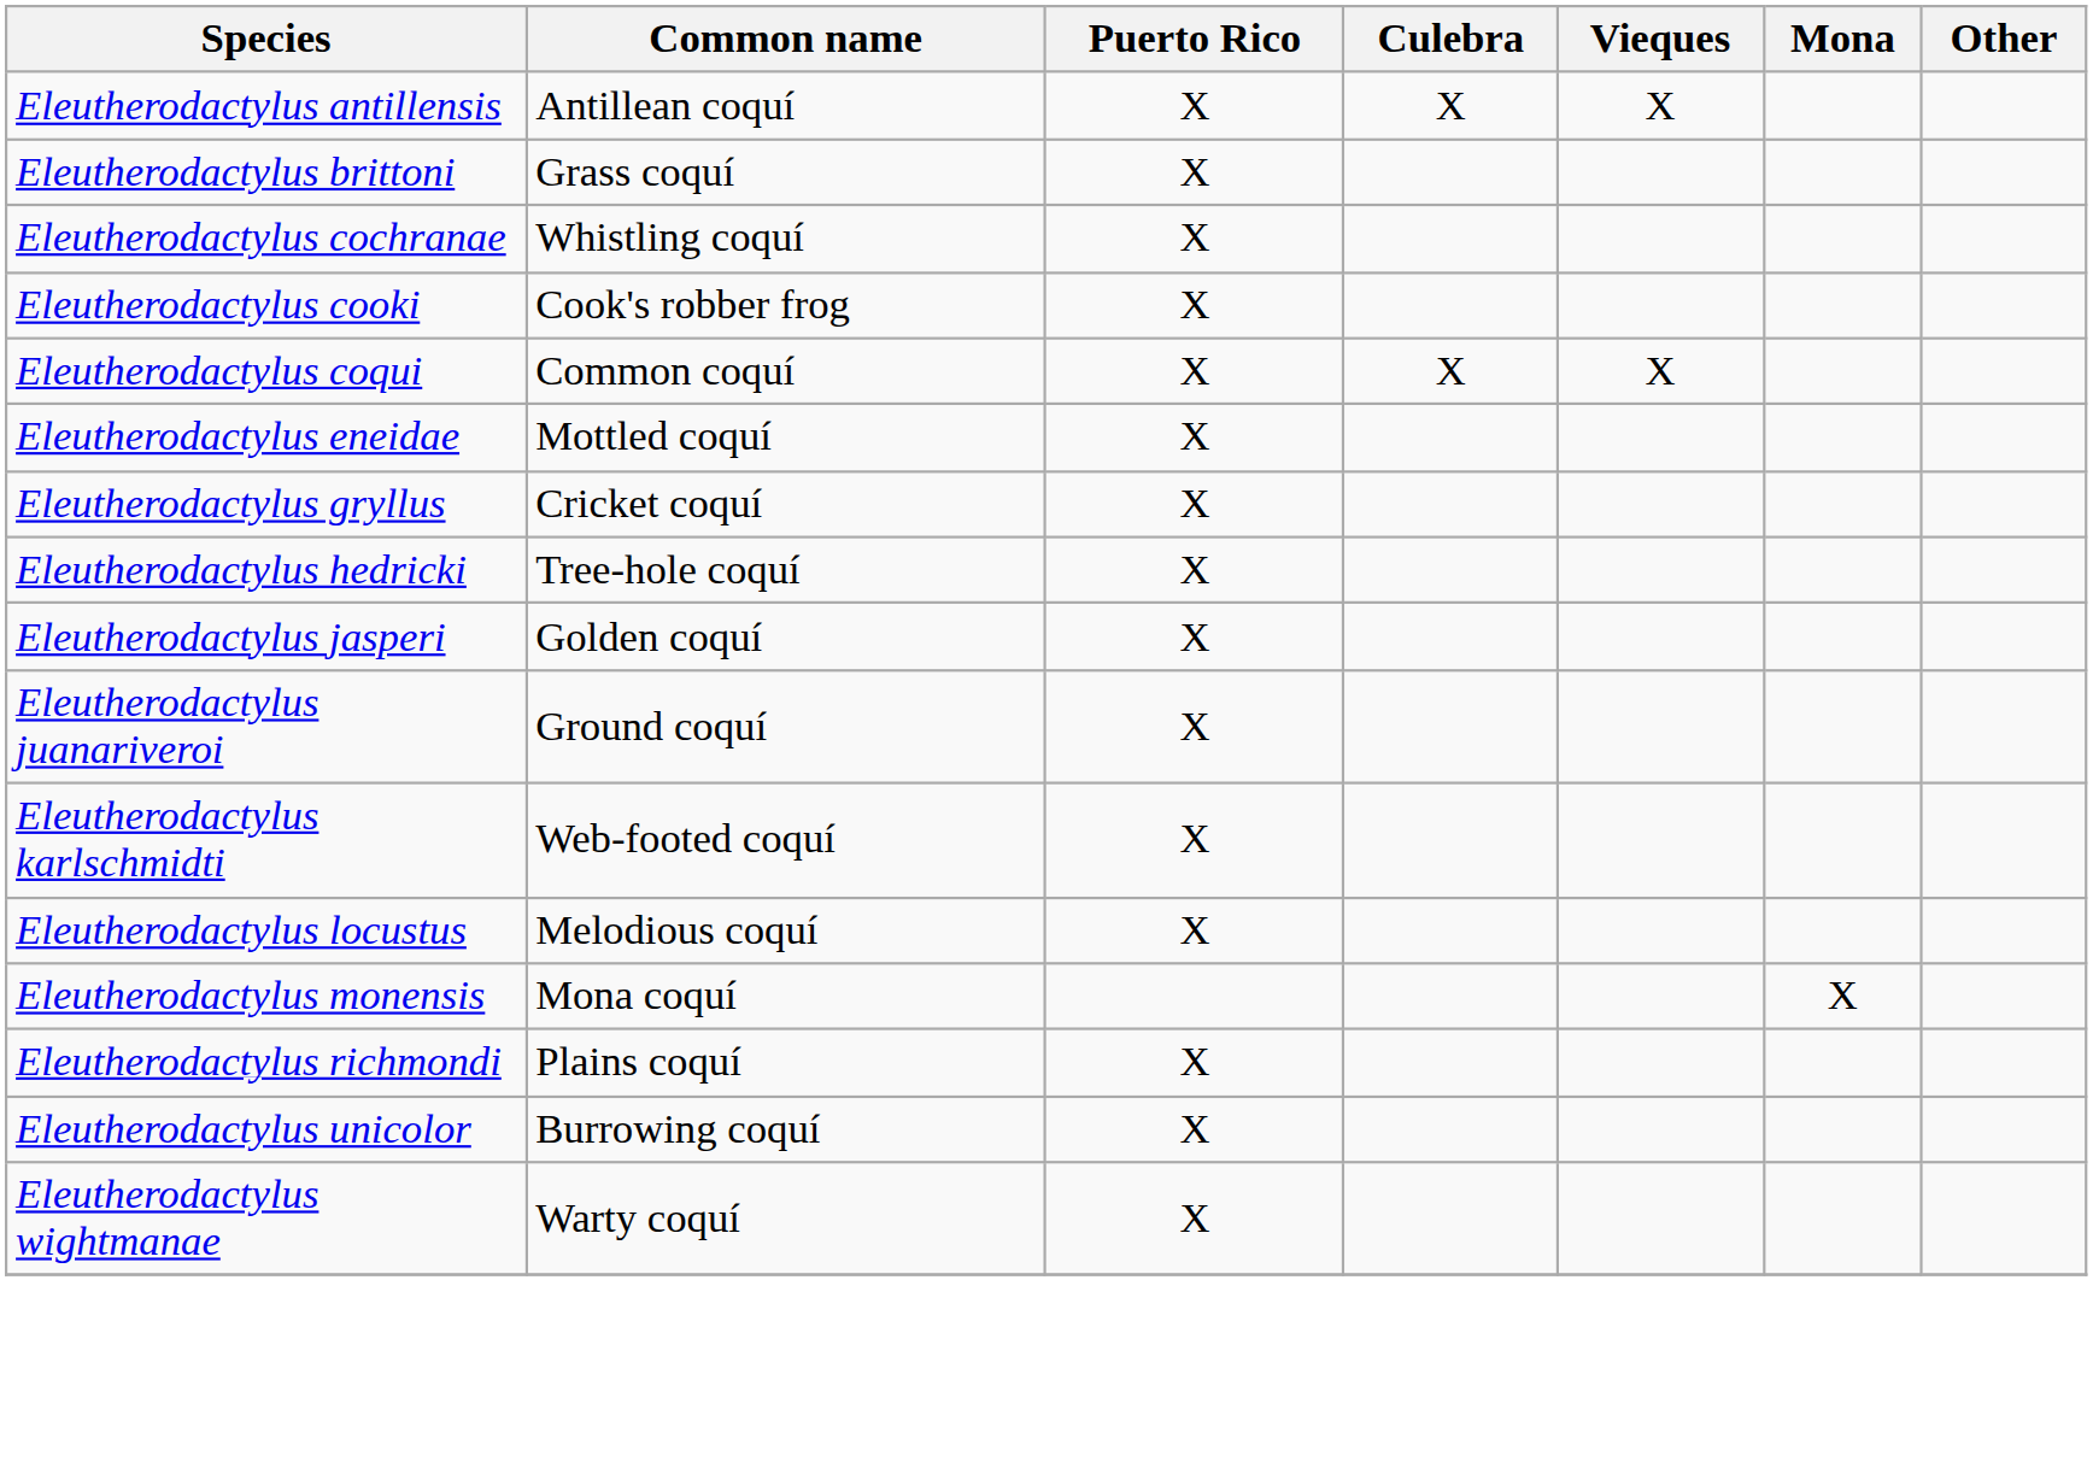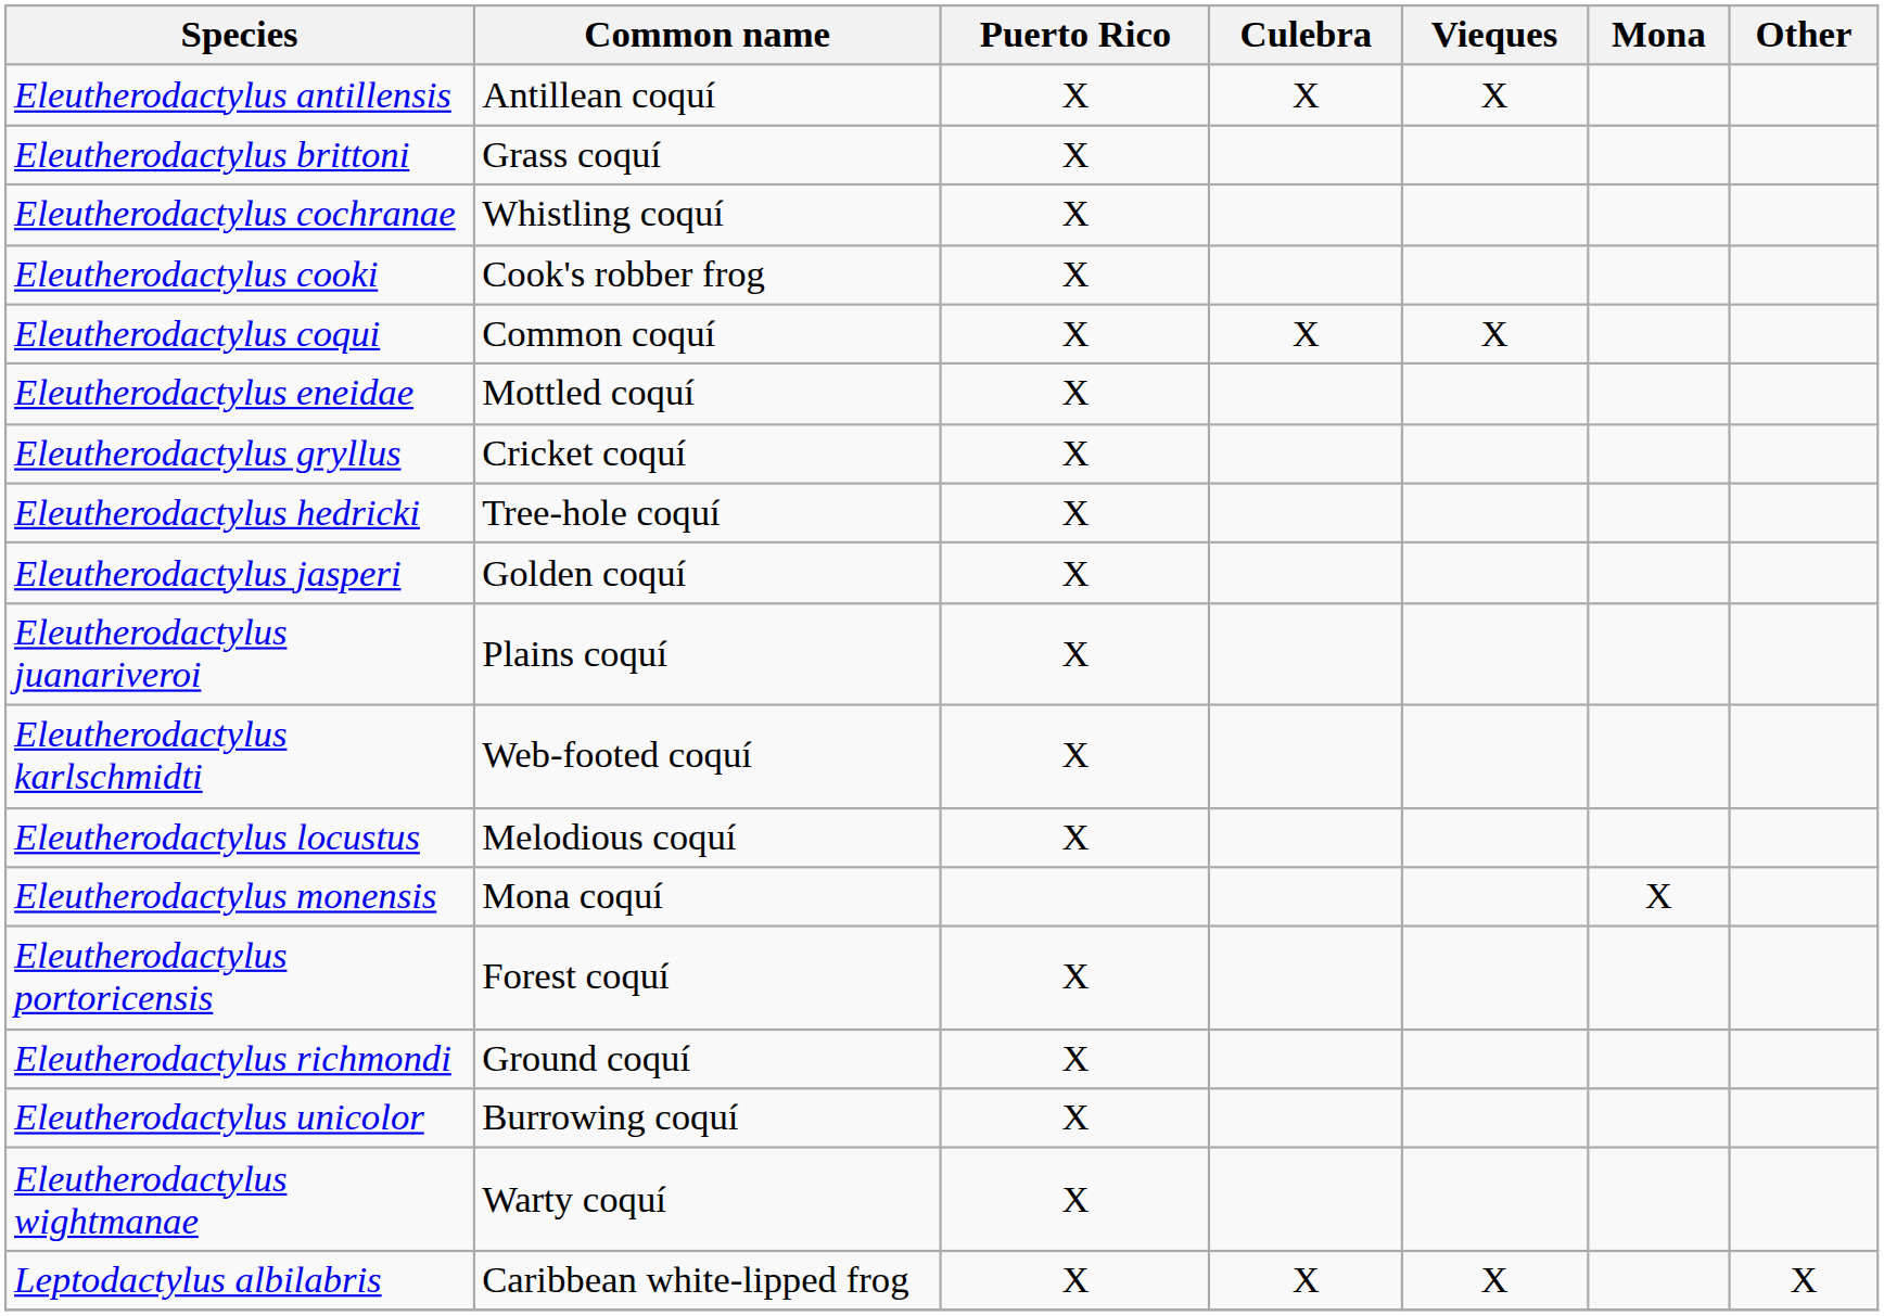Eleutherodactylus juanariveroi | Common name: Ground coquí -> Plains coquí
+ row: Eleutherodactylus portoricensis | Forest coquí | X
Eleutherodactylus richmondi | Common name: Plains coquí -> Ground coquí
+ row: Leptodactylus albilabris | Caribbean white-lipped frog | X | X | X | X
